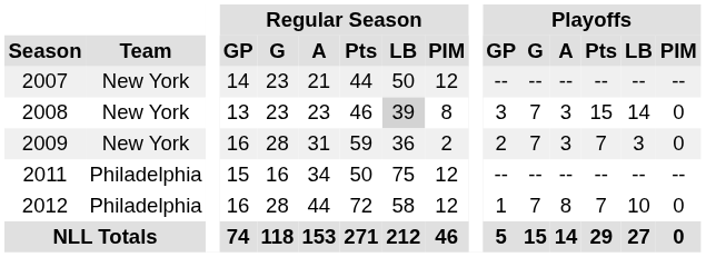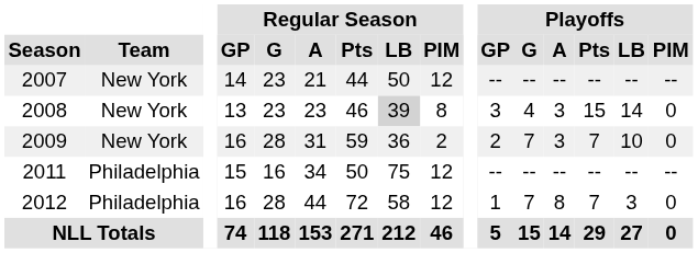2008 | Playoffs / G: 7 -> 4
2009 | Playoffs / LB: 3 -> 10
2012 | Playoffs / LB: 10 -> 3
